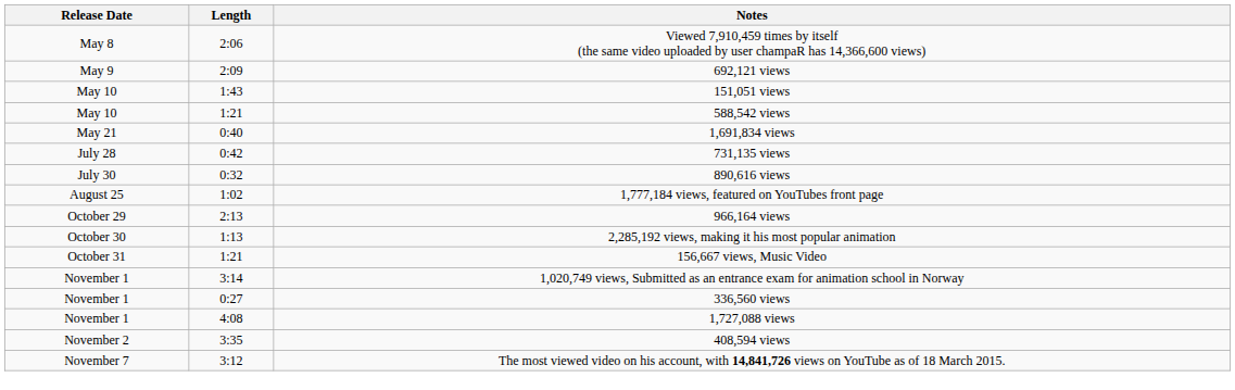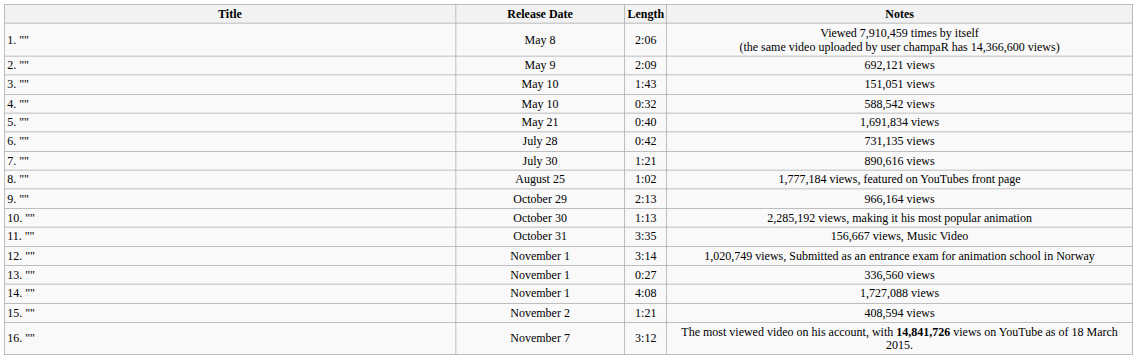+ column: Title | 1. "" | 2. "" | 3. "" | 4. "" | 5. "" | 6. "" | 7. "" | 8. "" | 9. "" | 10. "" | 11. "" | 12. "" | 13. "" | 14. "" | 15. "" | 16. ""
588,542 views | Length: 1:21 -> 0:32
890,616 views | Length: 0:32 -> 1:21
156,667 views, Music Video | Length: 1:21 -> 3:35
408,594 views | Length: 3:35 -> 1:21
